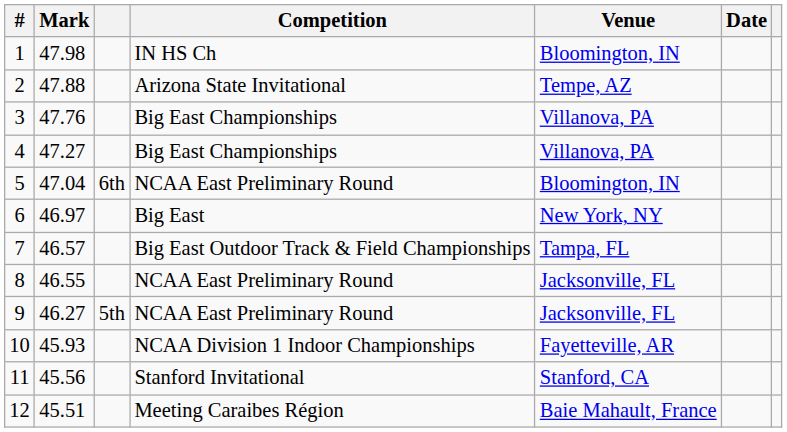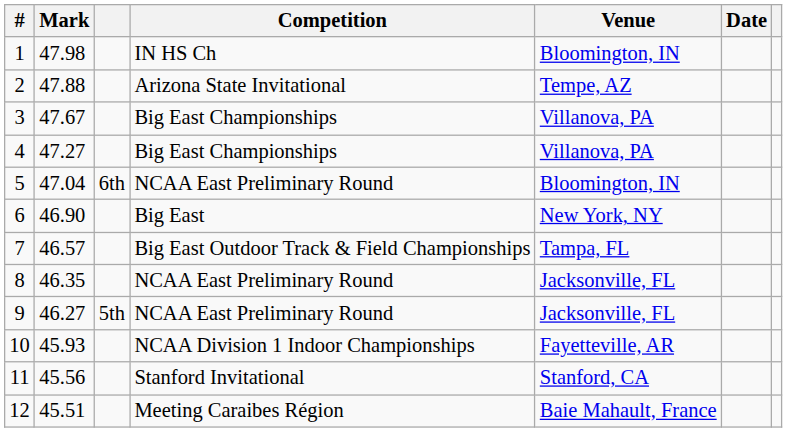3 | Mark: 47.76 -> 47.67
6 | Mark: 46.97 -> 46.90
8 | Mark: 46.55 -> 46.35
